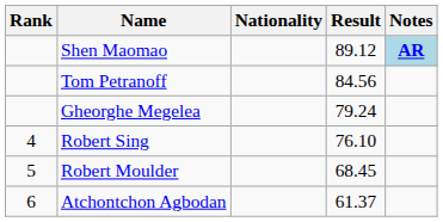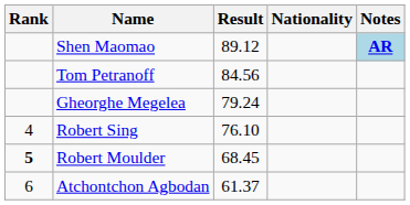columns swapped: Nationality <-> Result
Robert Moulder | Rank: normal -> bold
